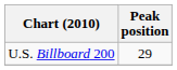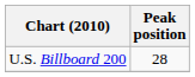U.S. Billboard 200 | Peak position: 29 -> 28
